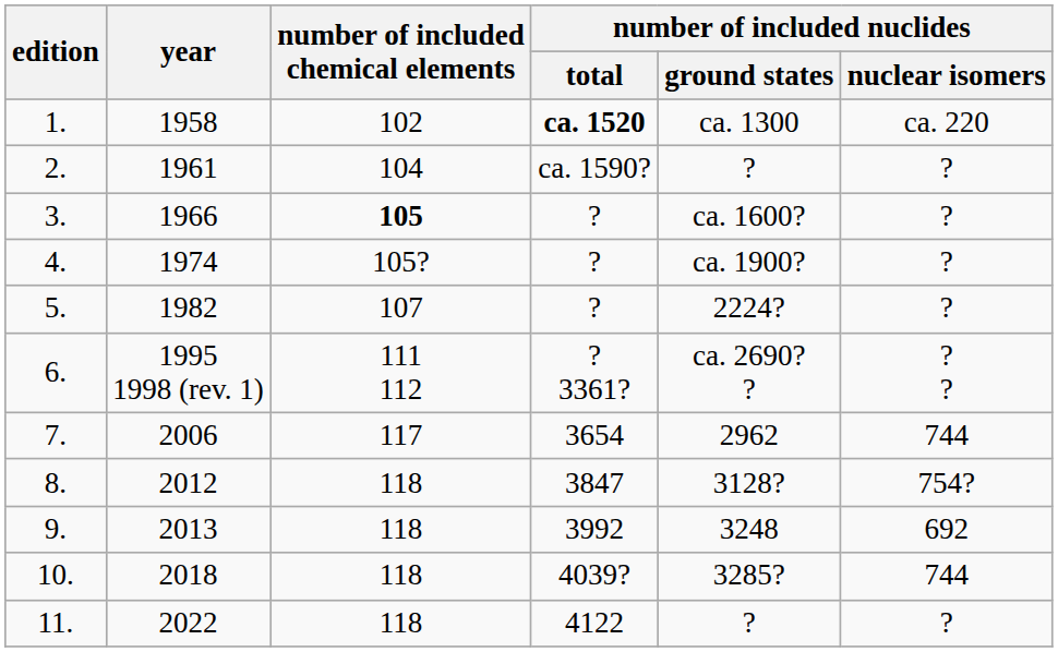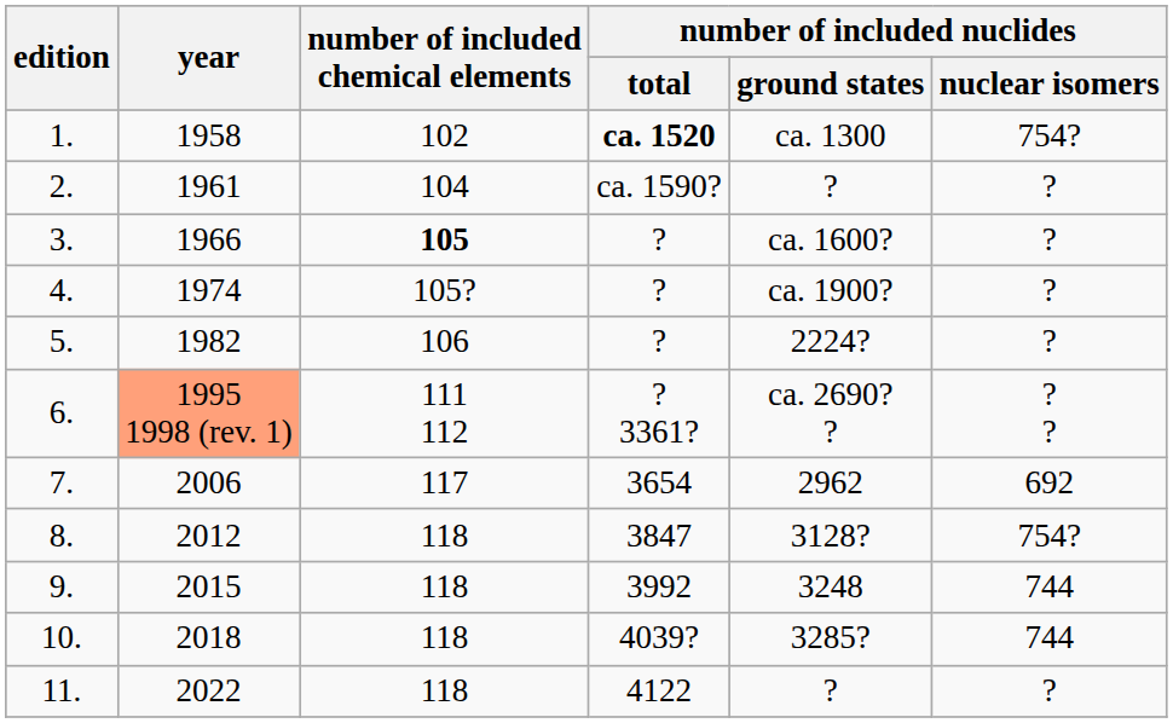1. | number of included nuclides / nuclear isomers: ca. 220 -> 754?
5. | number of included chemical elements: 107 -> 106
6. | year: no background -> lightsalmon background
7. | number of included nuclides / nuclear isomers: 744 -> 692
9. | year: 2013 -> 2015
9. | number of included nuclides / nuclear isomers: 692 -> 744
